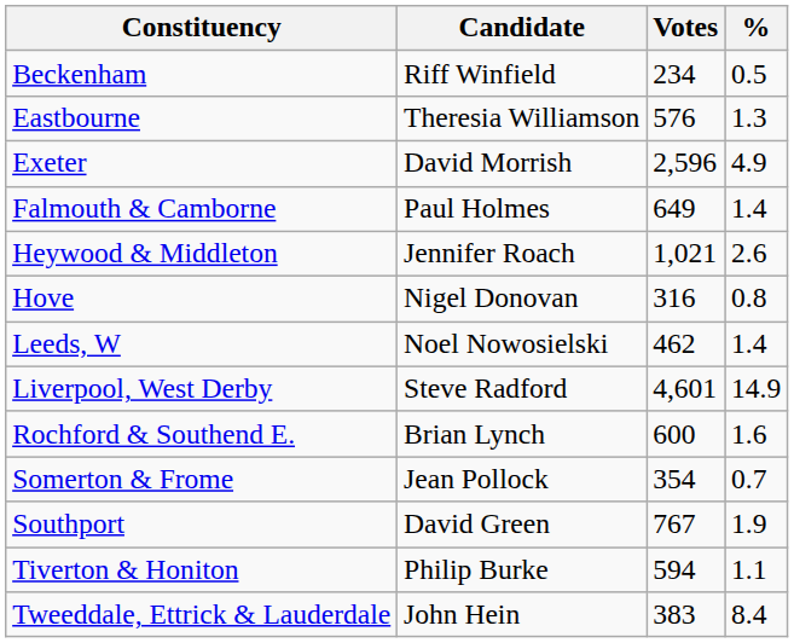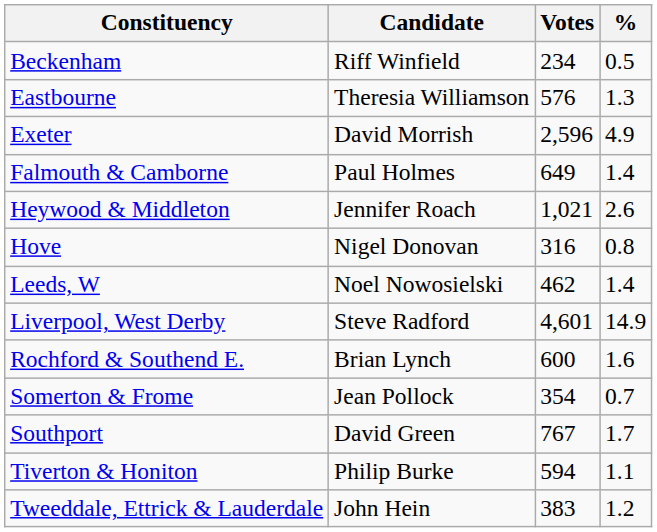Southport | %: 1.9 -> 1.7
Tweeddale, Ettrick & Lauderdale | %: 8.4 -> 1.2
